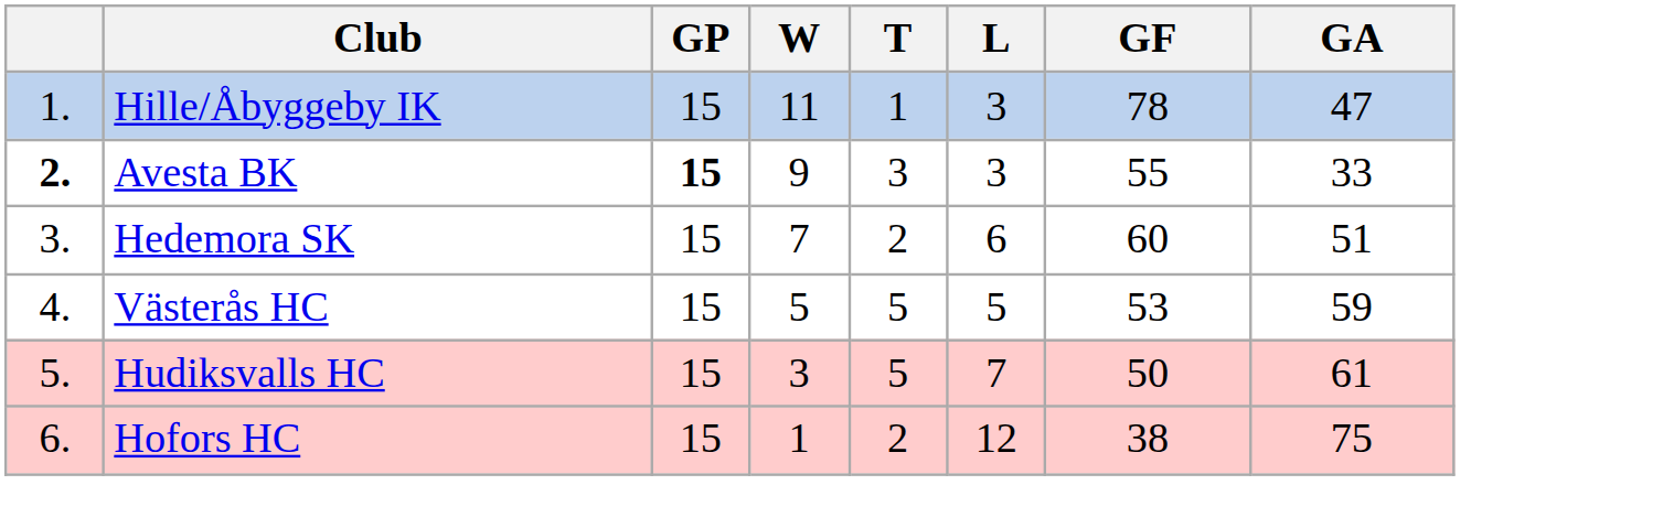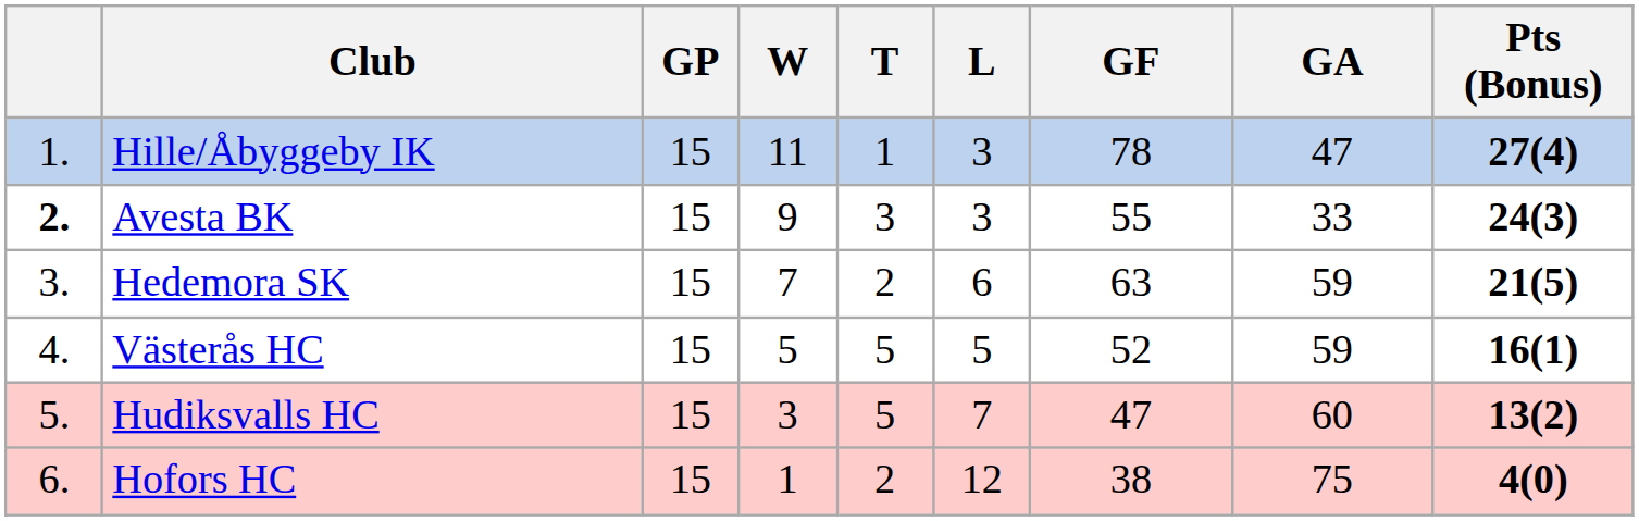+ column: Pts (Bonus) | 27(4) | 24(3) | 21(5) | 16(1) | 13(2) | 4(0)
Avesta BK | GP: bold -> normal
Hedemora SK | GF: 60 -> 63
Hedemora SK | GA: 51 -> 59
Västerås HC | GF: 53 -> 52
Hudiksvalls HC | GF: 50 -> 47
Hudiksvalls HC | GA: 61 -> 60
